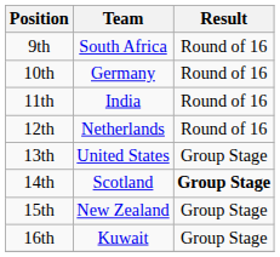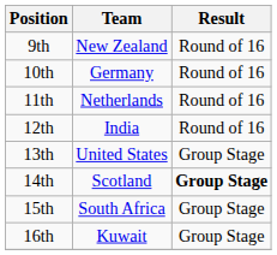9th | Team: South Africa -> New Zealand
11th | Team: India -> Netherlands
12th | Team: Netherlands -> India
15th | Team: New Zealand -> South Africa
